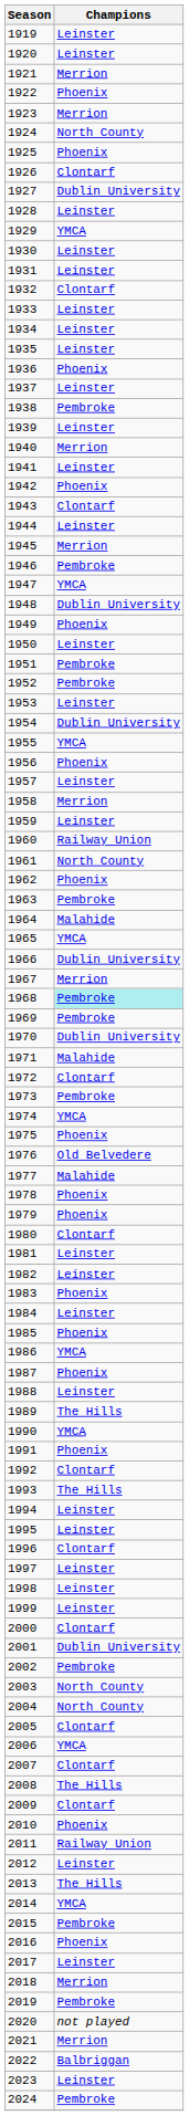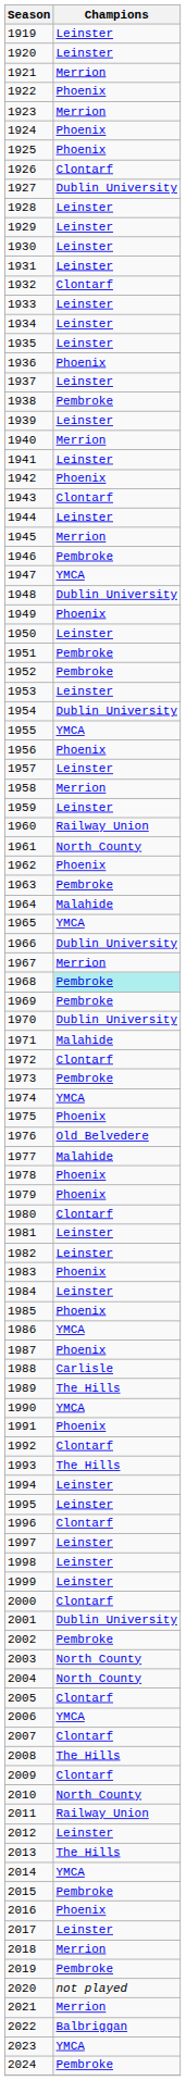1924 | Champions: North County -> Phoenix
1929 | Champions: YMCA -> Leinster
1988 | Champions: Leinster -> Carlisle
2010 | Champions: Phoenix -> North County
2023 | Champions: Leinster -> YMCA
